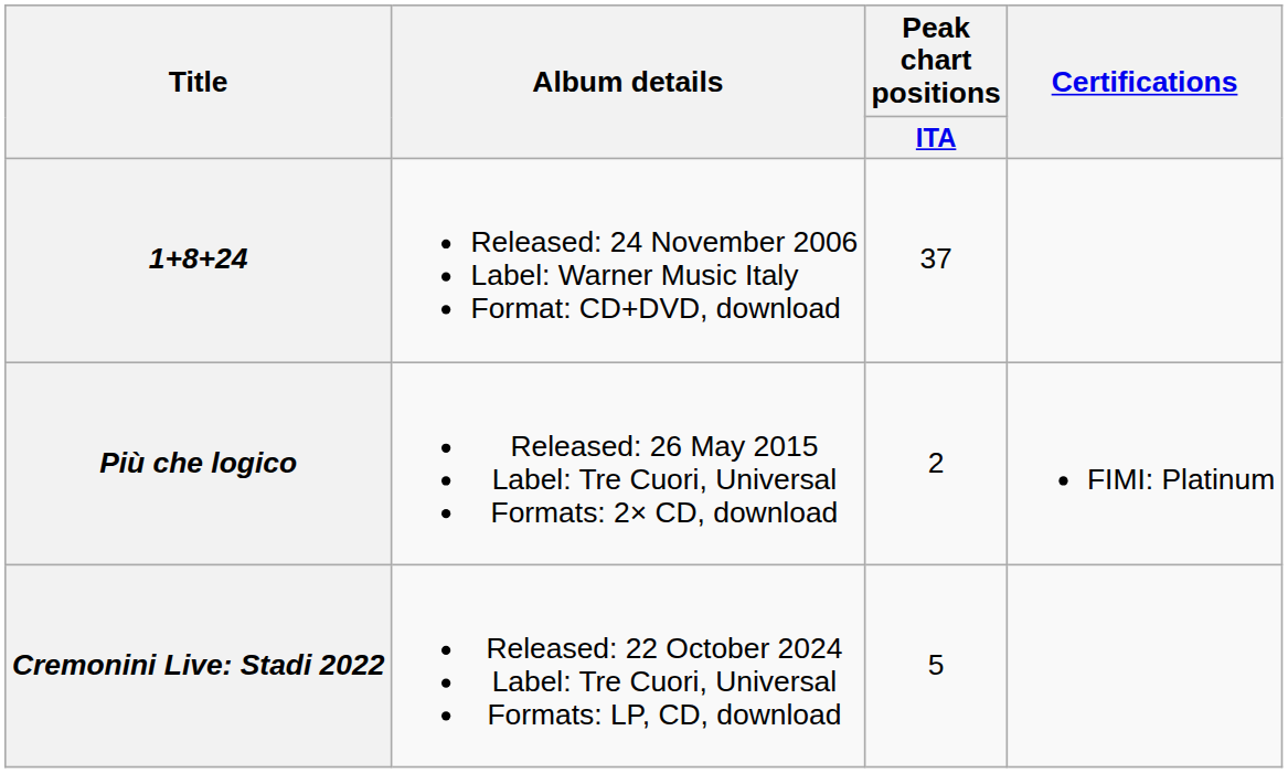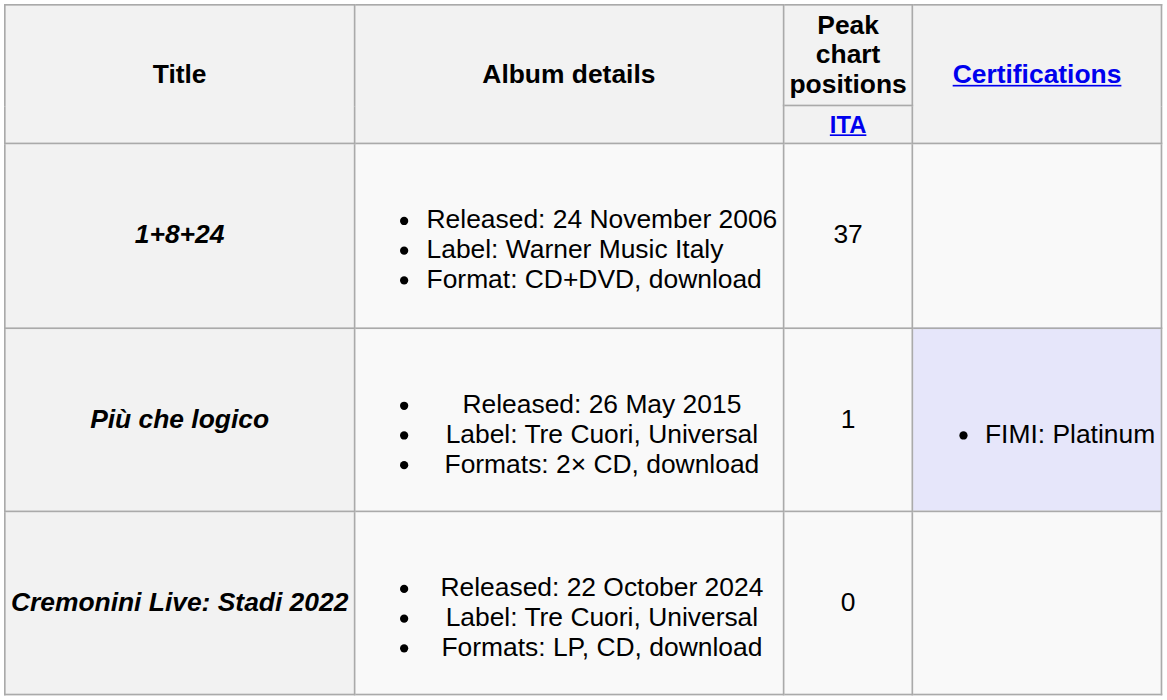Più che logico | Peak chart positions / ITA: 2 -> 1
Più che logico | Certifications: no background -> lavender background
Cremonini Live: Stadi 2022 | Peak chart positions / ITA: 5 -> 0
